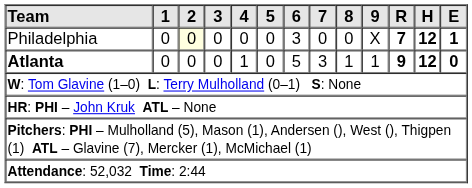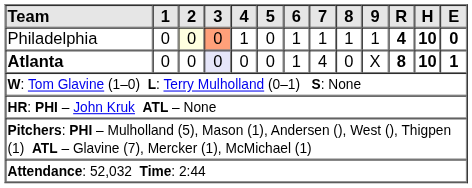Philadelphia | 3: no background -> lightsalmon background
Philadelphia | 4: 0 -> 1
Philadelphia | 6: 3 -> 1
Philadelphia | 7: 0 -> 1
Philadelphia | 8: 0 -> 1
Philadelphia | 9: X -> 1
Philadelphia | R: 7 -> 4
Philadelphia | H: 12 -> 10
Philadelphia | E: 1 -> 0
Atlanta | 3: no background -> lavender background
Atlanta | 4: 1 -> 0
Atlanta | 6: 5 -> 1
Atlanta | 7: 3 -> 4
Atlanta | 8: 1 -> 0
Atlanta | 9: 1 -> X
Atlanta | R: 9 -> 8
Atlanta | H: 12 -> 10
Atlanta | E: 0 -> 1
